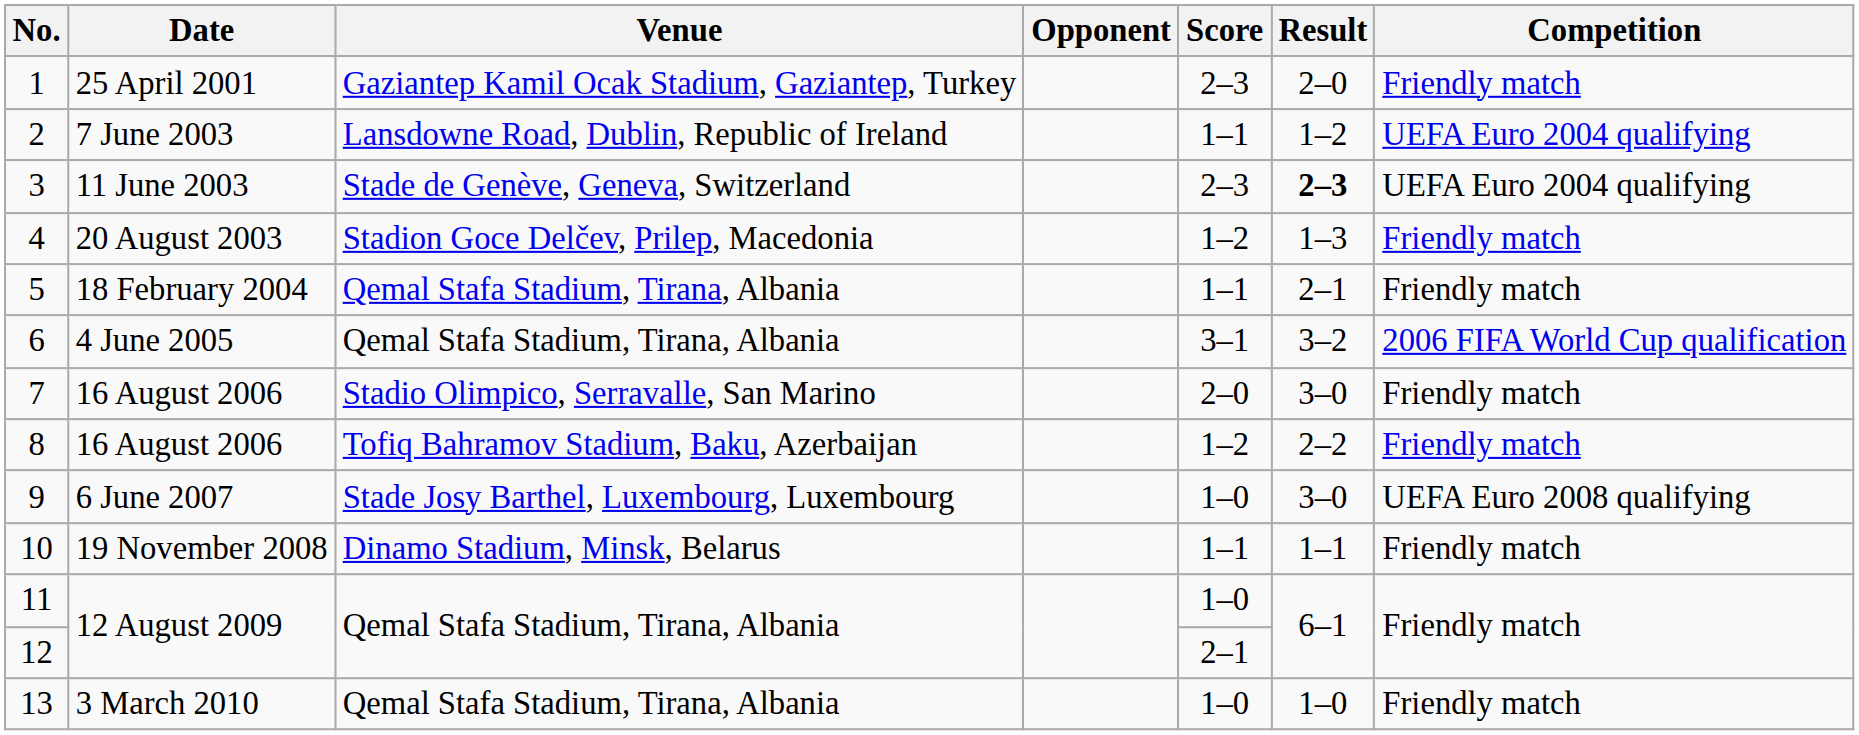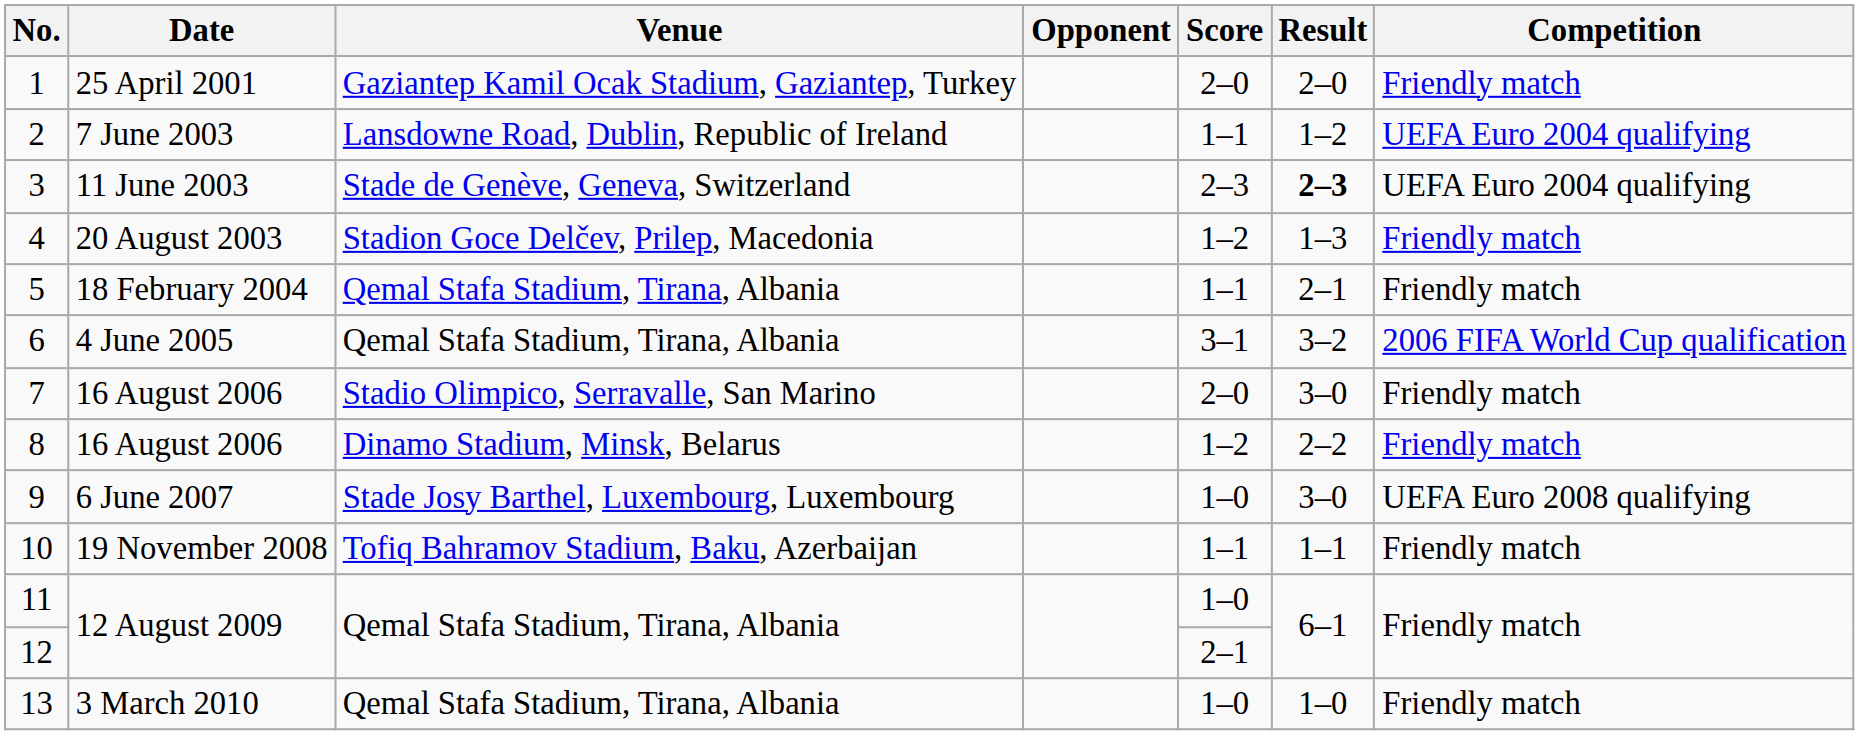1 | Score: 2–3 -> 2–0
8 | Venue: Tofiq Bahramov Stadium, Baku, Azerbaijan -> Dinamo Stadium, Minsk, Belarus
10 | Venue: Dinamo Stadium, Minsk, Belarus -> Tofiq Bahramov Stadium, Baku, Azerbaijan
